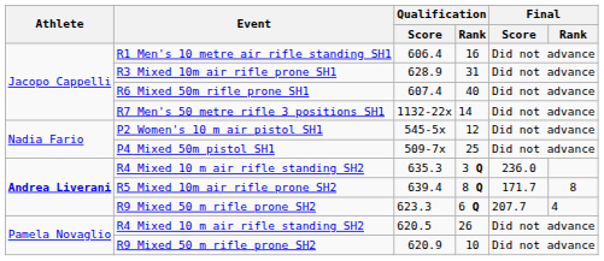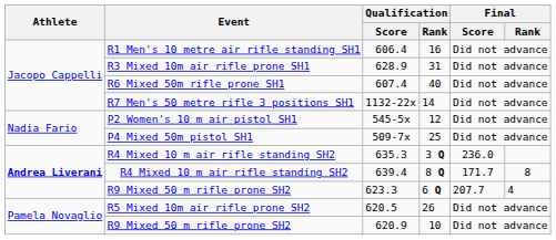639.4 | Event: R5 Mixed 10m air rifle prone SH2 -> R4 Mixed 10 m air rifle standing SH2
620.5 | Event: R4 Mixed 10 m air rifle standing SH2 -> R5 Mixed 10m air rifle prone SH2
